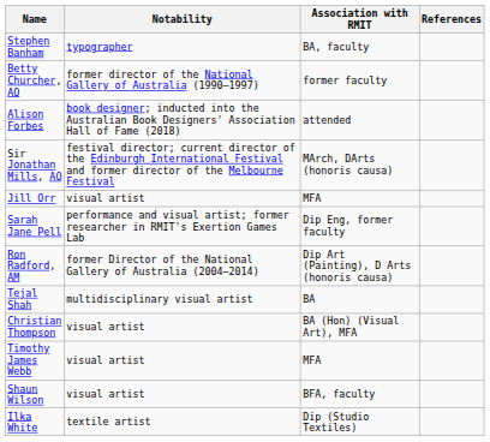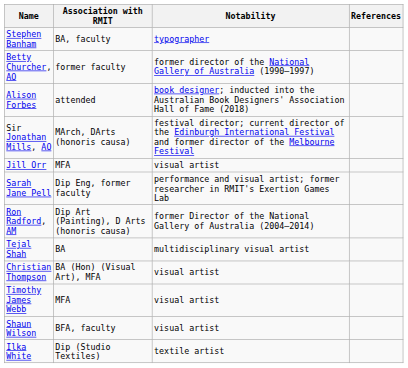columns swapped: Association with RMIT <-> Notability
